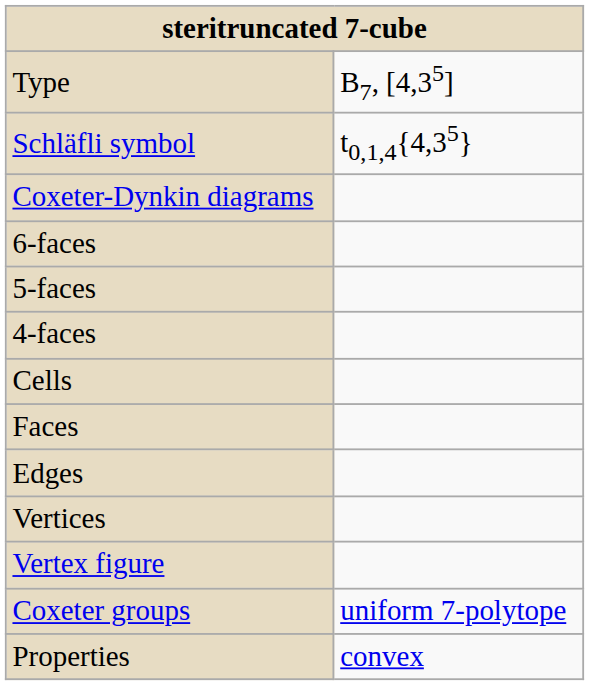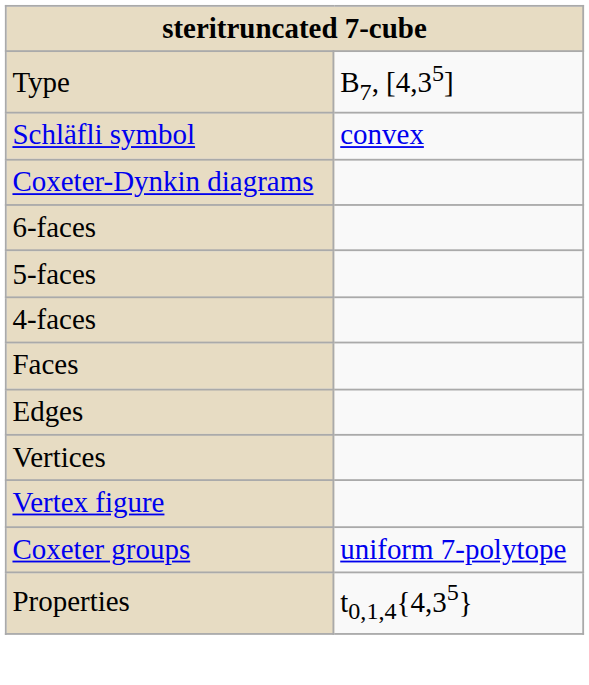Schläfli symbol | column 2: t0,1,4{4,35} -> convex
- row: Cells
Properties | column 2: convex -> t0,1,4{4,35}
